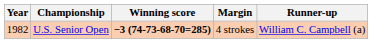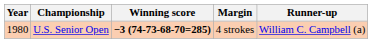U.S. Senior Open | Year: 1982 -> 1980
